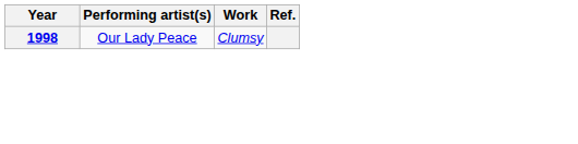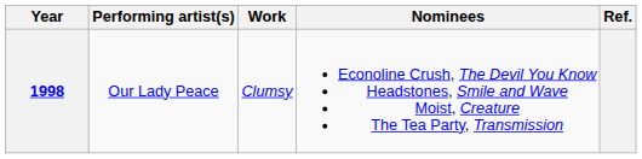+ column: Nominees | Econoline Crush, The Devil You Know Headstones, Smile and Wave Moist, Creature The Tea Party, Transmission
